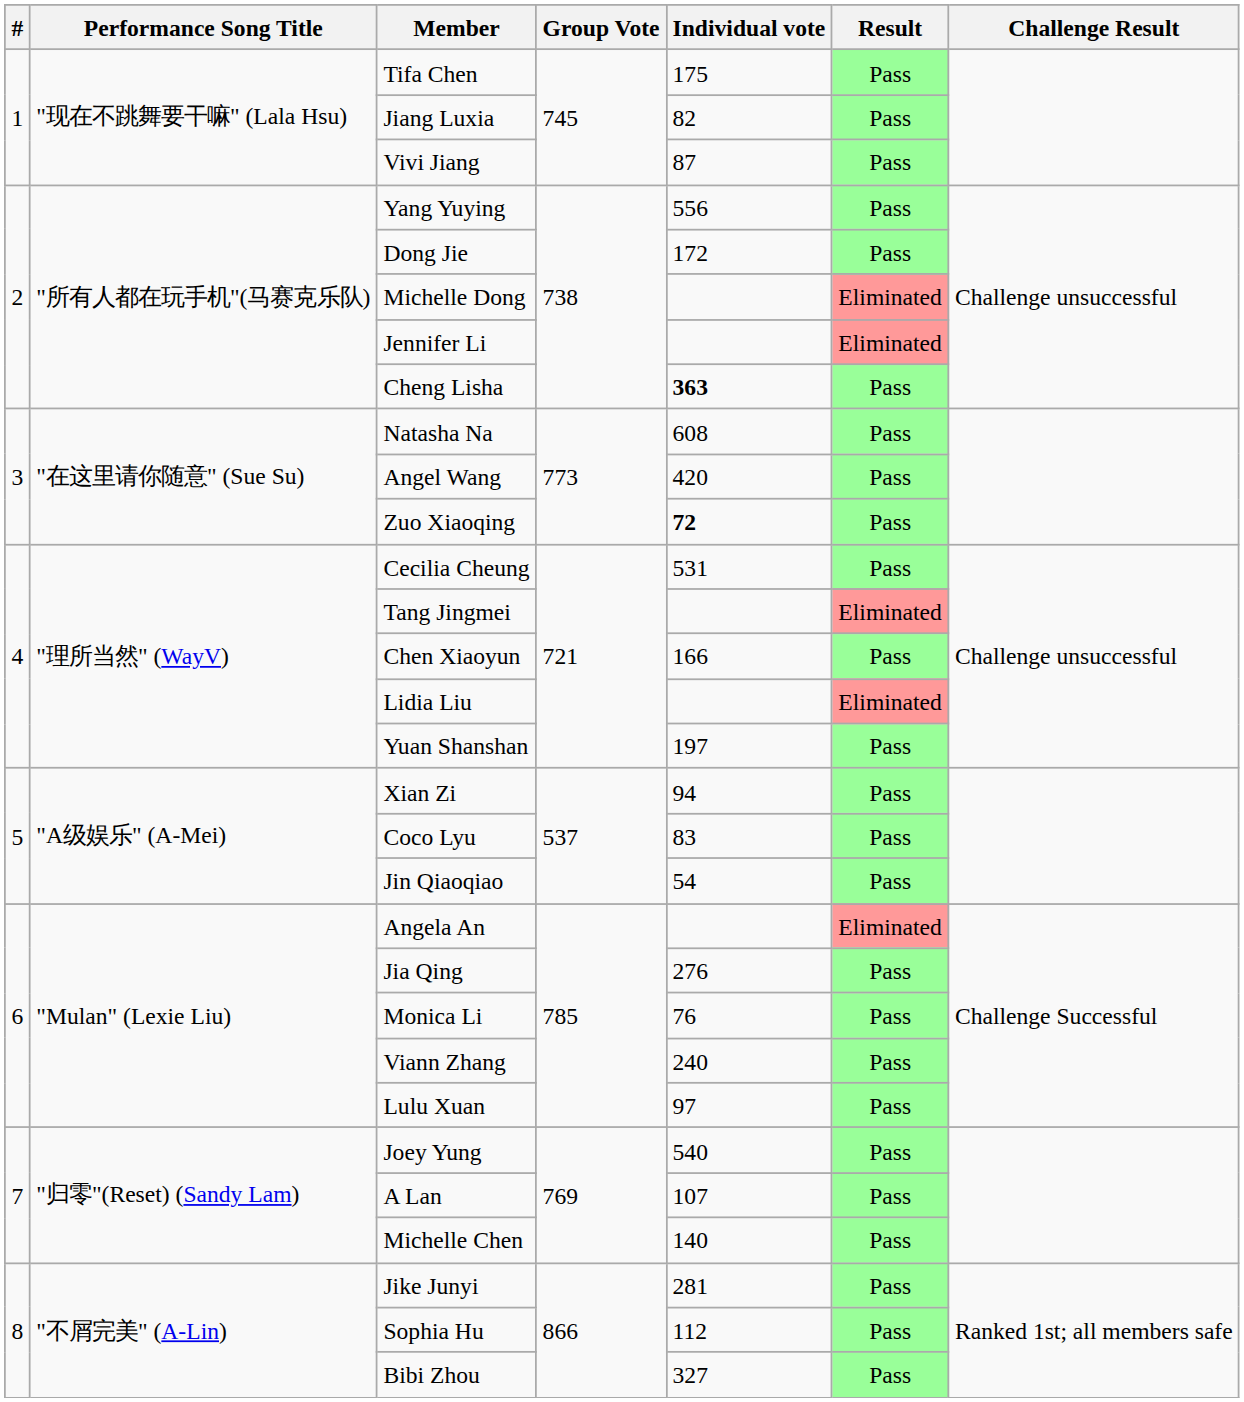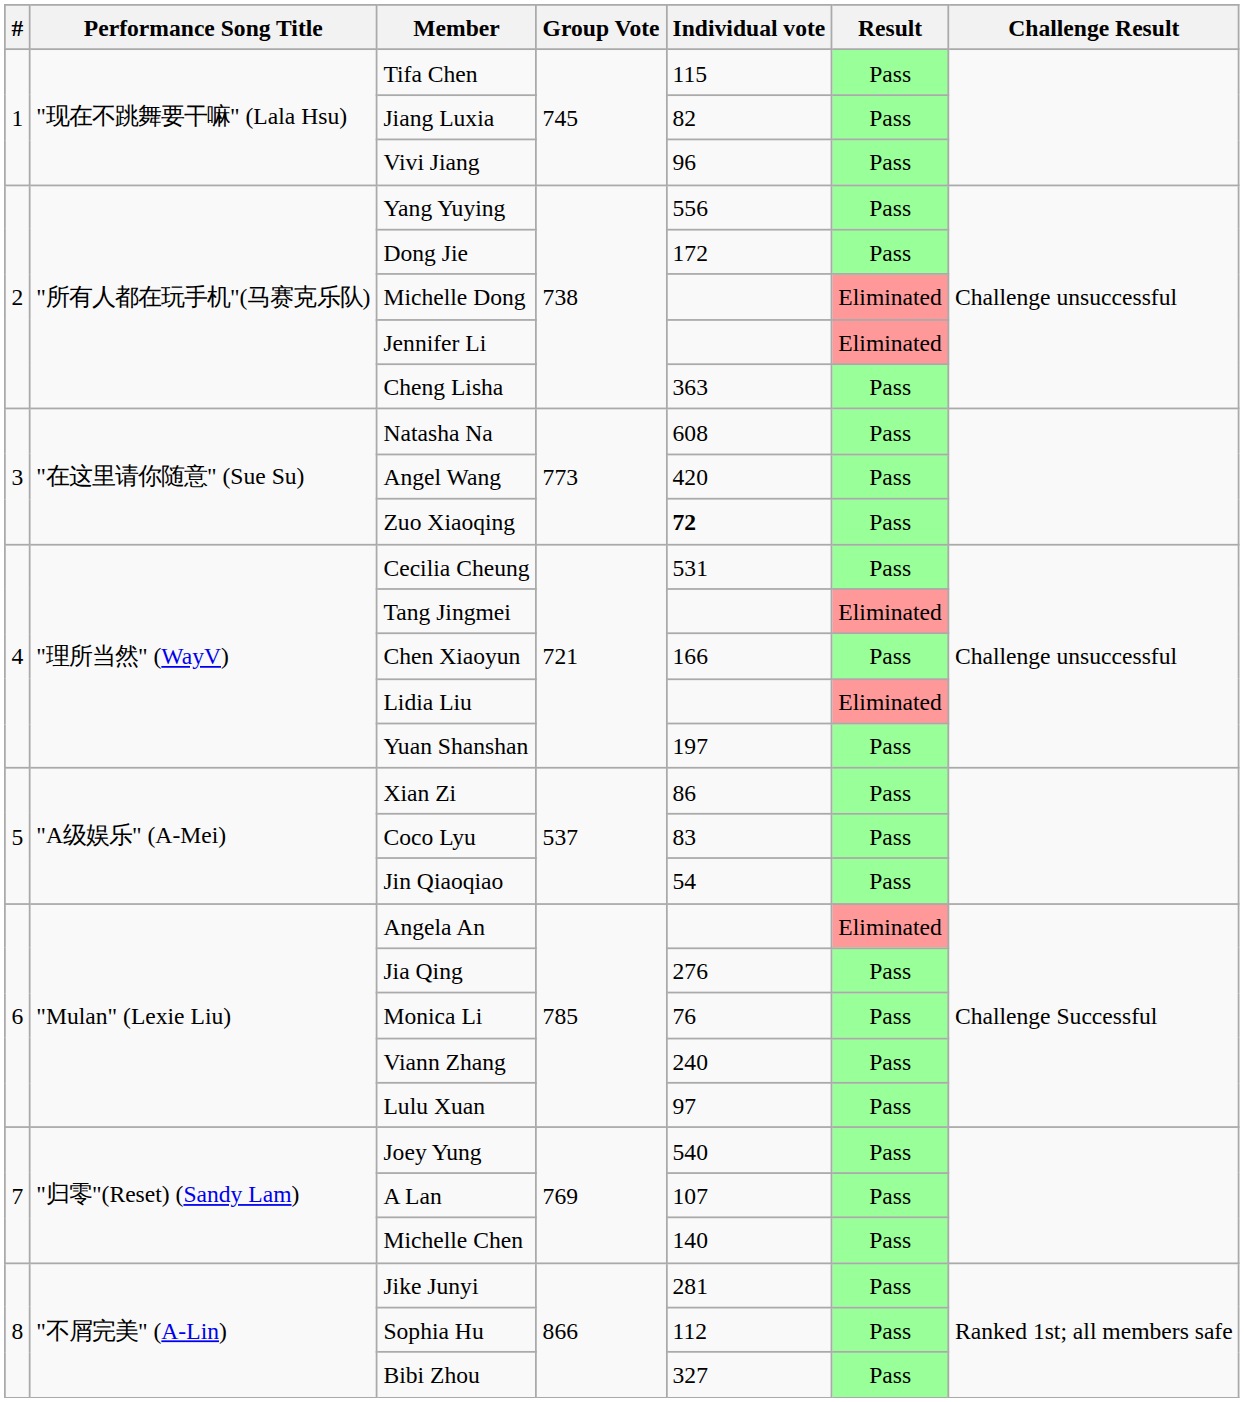Tifa Chen | Individual vote: 175 -> 115
Vivi Jiang | Individual vote: 87 -> 96
Cheng Lisha | Individual vote: bold -> normal
Xian Zi | Individual vote: 94 -> 86
